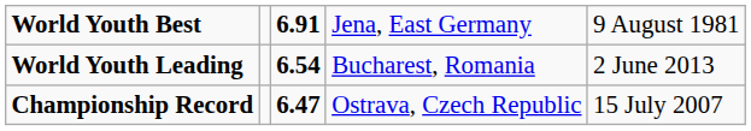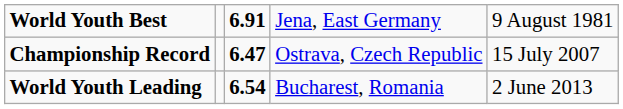rows swapped: Championship Record <-> World Youth Leading
